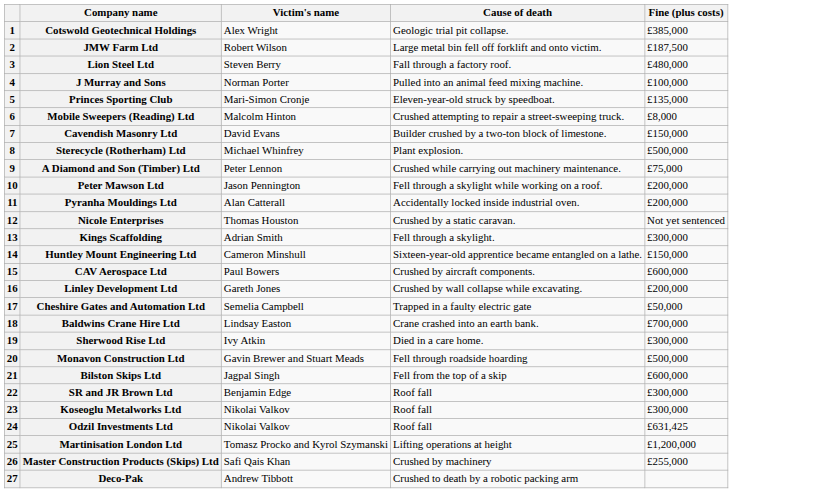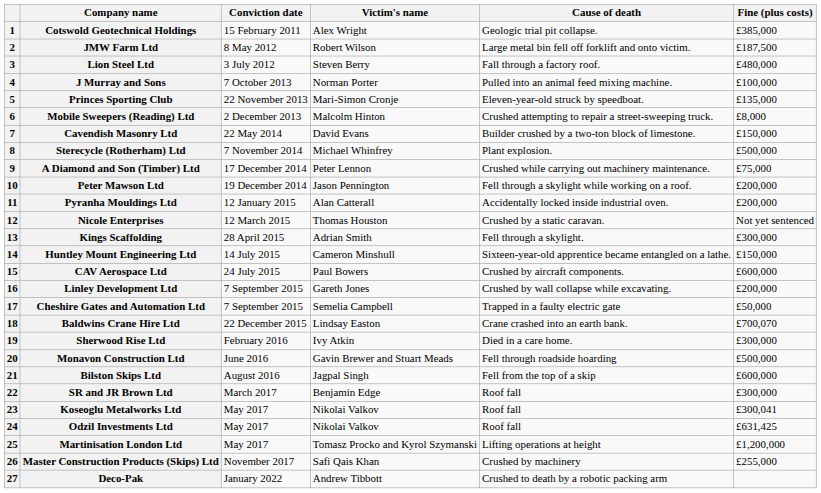+ column: Conviction date | 15 February 2011 | 8 May 2012 | 3 July 2012 | 7 October 2013 | 22 November 2013 | 2 December 2013 | 22 May 2014 | 7 November 2014 | 17 December 2014 | 19 December 2014 | 12 January 2015 | 12 March 2015 | 28 April 2015 | 14 July 2015 | 24 July 2015 | 7 September 2015 | 7 September 2015 | 22 December 2015 | February 2016 | June 2016 | August 2016 | March 2017 | May 2017 | May 2017 | May 2017 | November 2017 | January 2022
Baldwins Crane Hire Ltd | Fine (plus costs): £700,000 -> £700,070
Koseoglu Metalworks Ltd | Fine (plus costs): £300,000 -> £300,041
